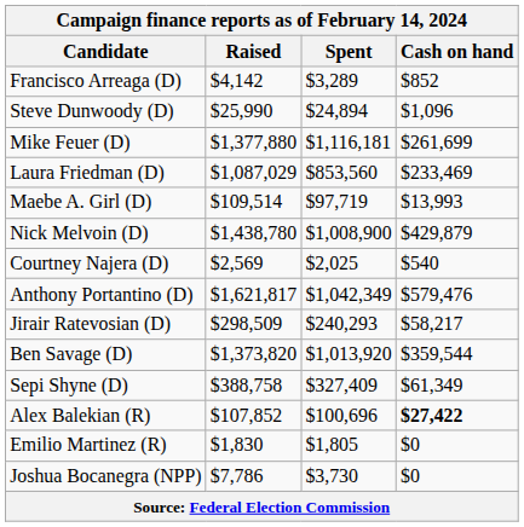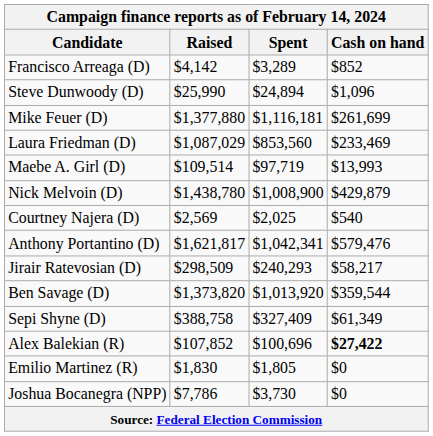Anthony Portantino (D) | Spent: $1,042,349 -> $1,042,341
